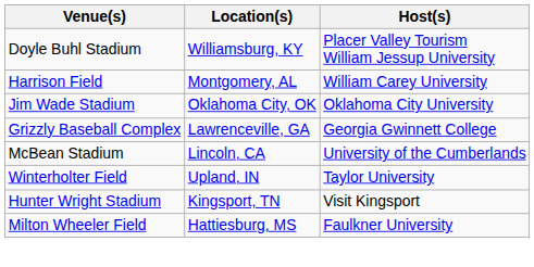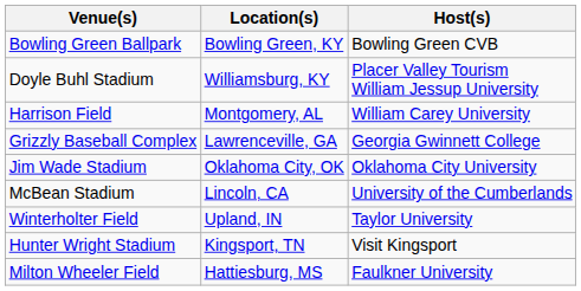+ row: Bowling Green Ballpark | Bowling Green, KY | Bowling Green CVB
rows swapped: Grizzly Baseball Complex <-> Jim Wade Stadium
